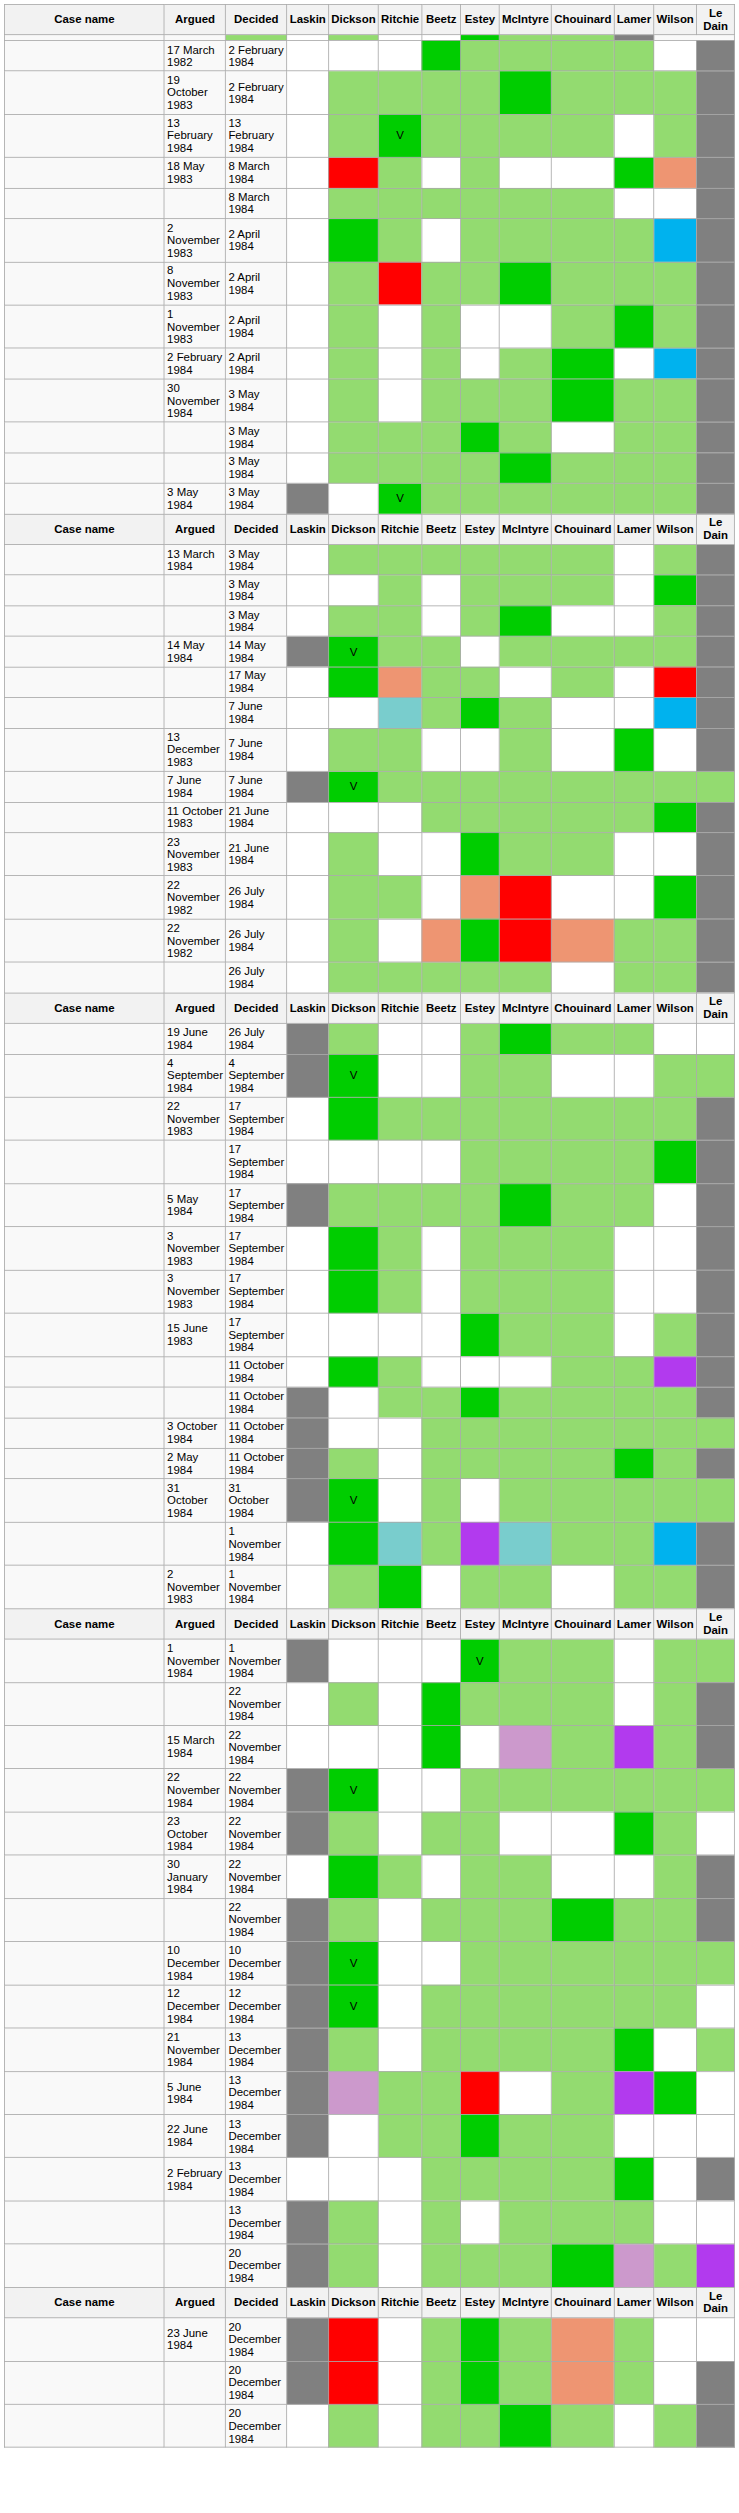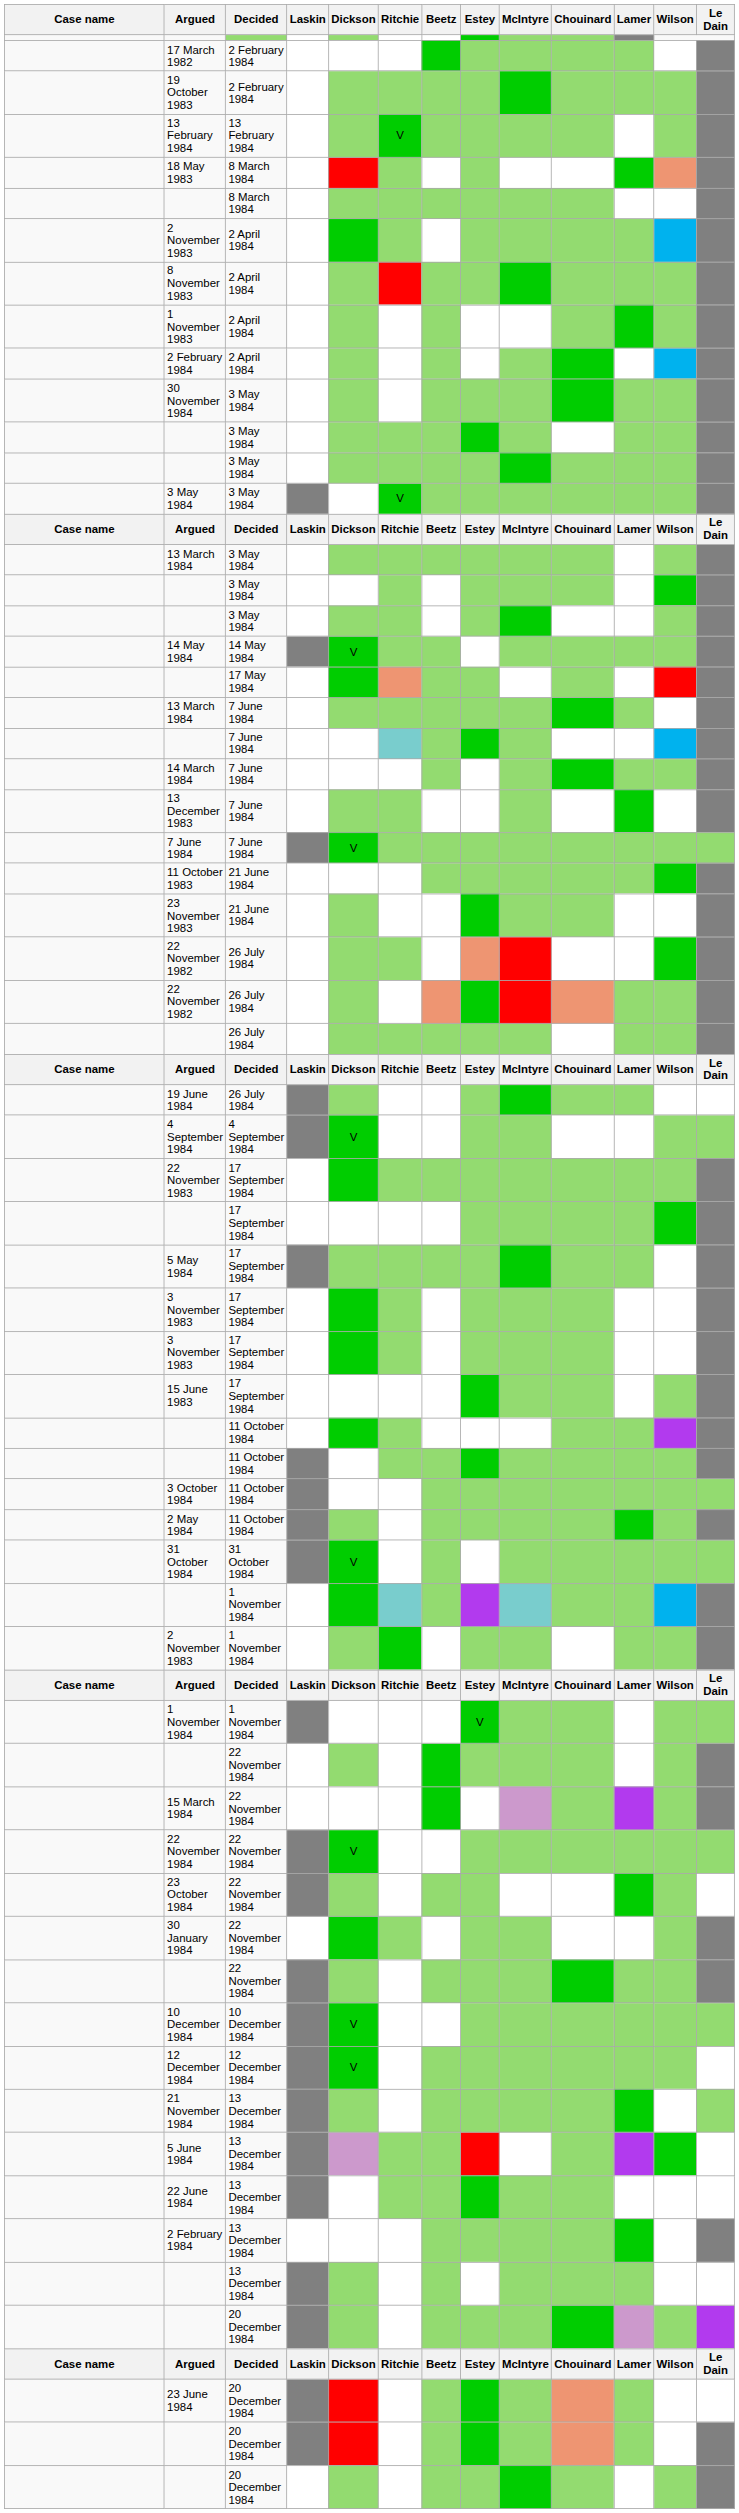+ row: 13 March 1984 | 7 June 1984
+ row: 14 March 1984 | 7 June 1984
